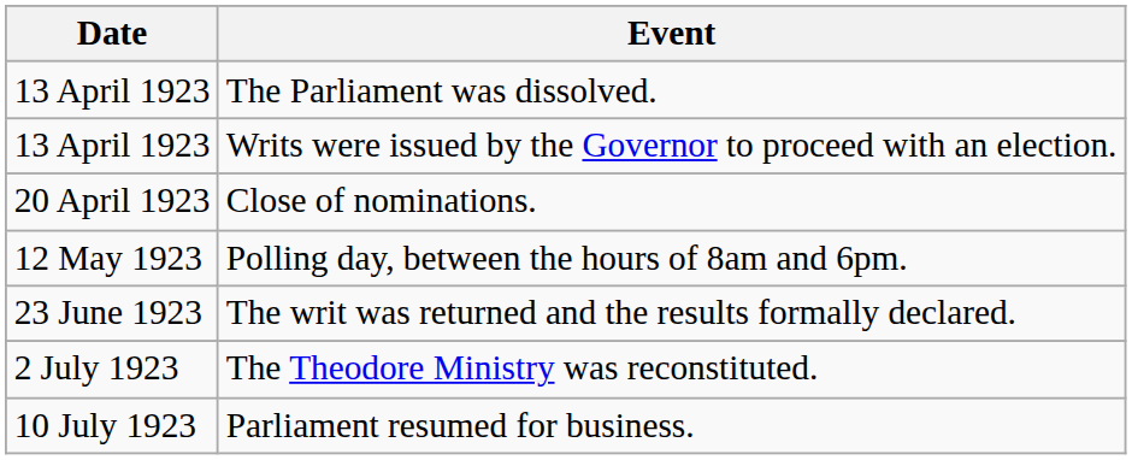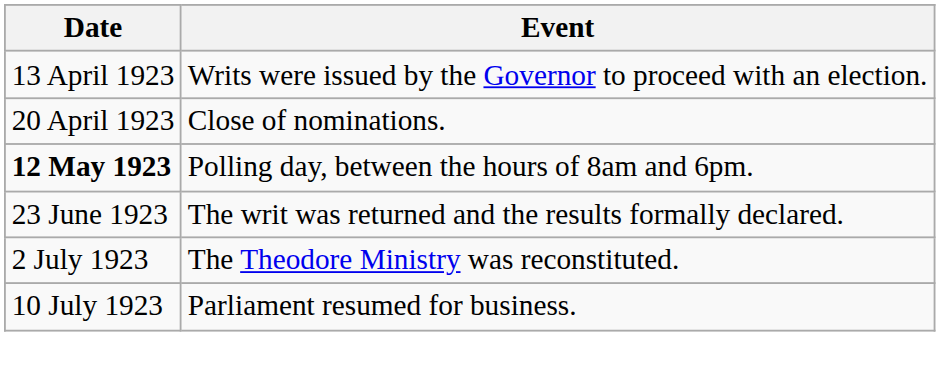- row: 13 April 1923 | The Parliament was dissolved.
Polling day, between the hours of 8am and 6pm. | Date: normal -> bold
